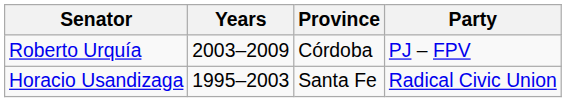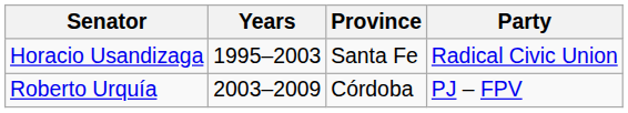rows swapped: Roberto Urquía <-> Horacio Usandizaga
